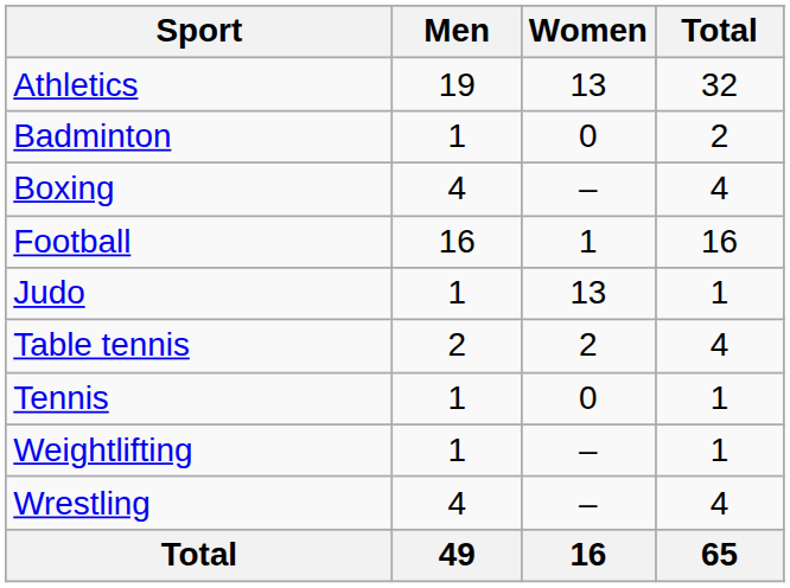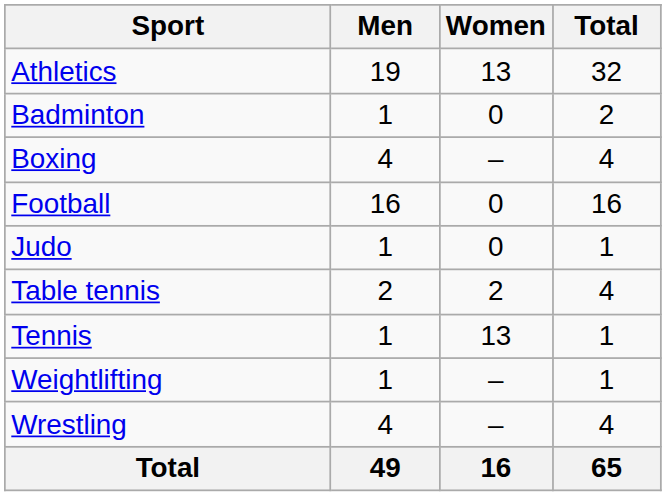Football | Women: 1 -> 0
Judo | Women: 13 -> 0
Tennis | Women: 0 -> 13
